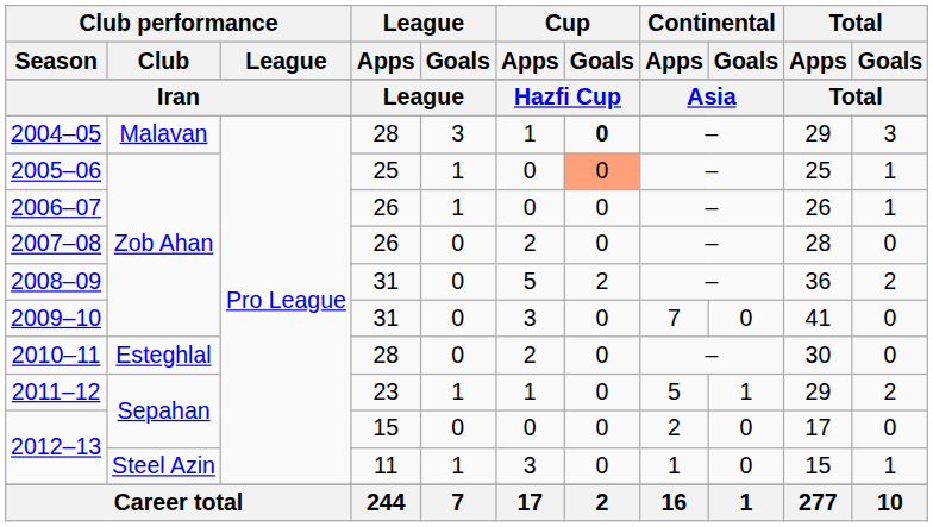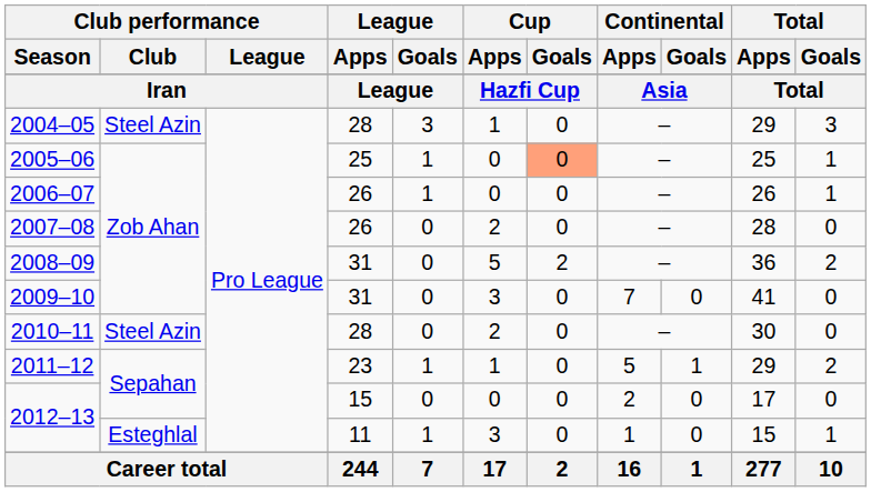2004–05 | Club performance / Club: Malavan -> Steel Azin
2004–05 | Cup / Goals: bold -> normal
2010–11 | Club performance / Club: Esteghlal -> Steel Azin
2012–13 / 11 | Club performance / Club: Steel Azin -> Esteghlal
